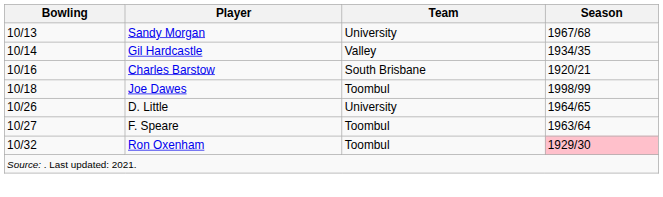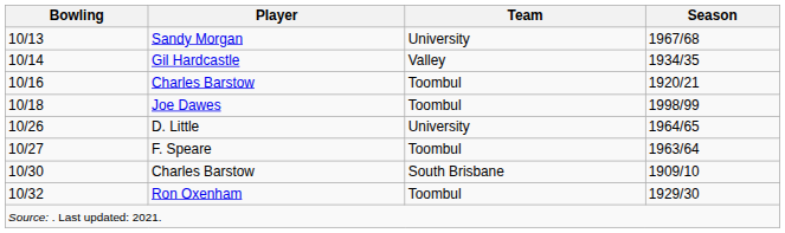10/16 | Team: South Brisbane -> Toombul
+ row: 10/30 | Charles Barstow | South Brisbane | 1909/10
10/32 | Season: pink background -> no background
